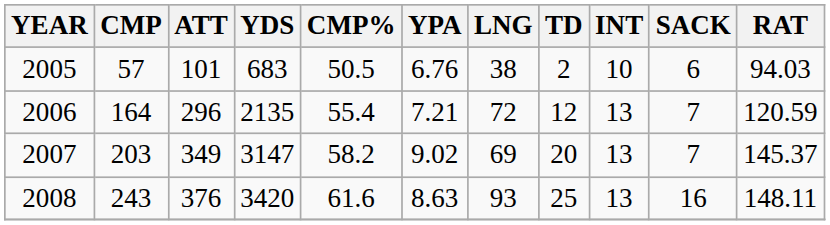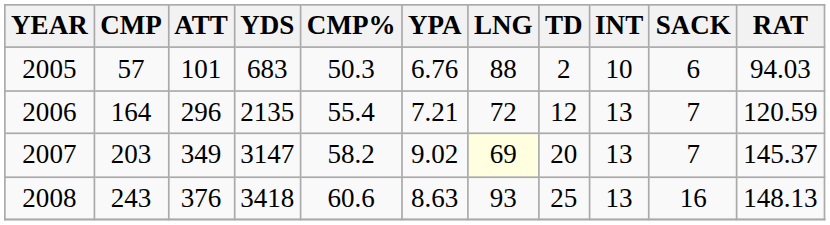2005 | CMP%: 50.5 -> 50.3
2005 | LNG: 38 -> 88
2007 | LNG: no background -> lightyellow background
2008 | YDS: 3420 -> 3418
2008 | CMP%: 61.6 -> 60.6
2008 | RAT: 148.11 -> 148.13
